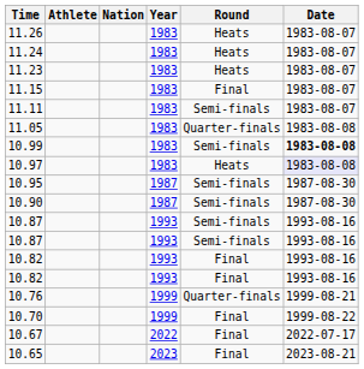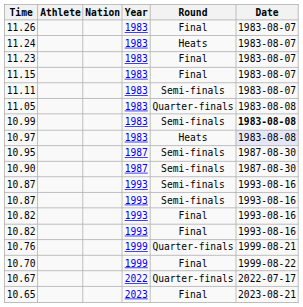11.26 | Round: Heats -> Final
11.23 | Round: Heats -> Final
10.67 | Round: Final -> Quarter-finals
